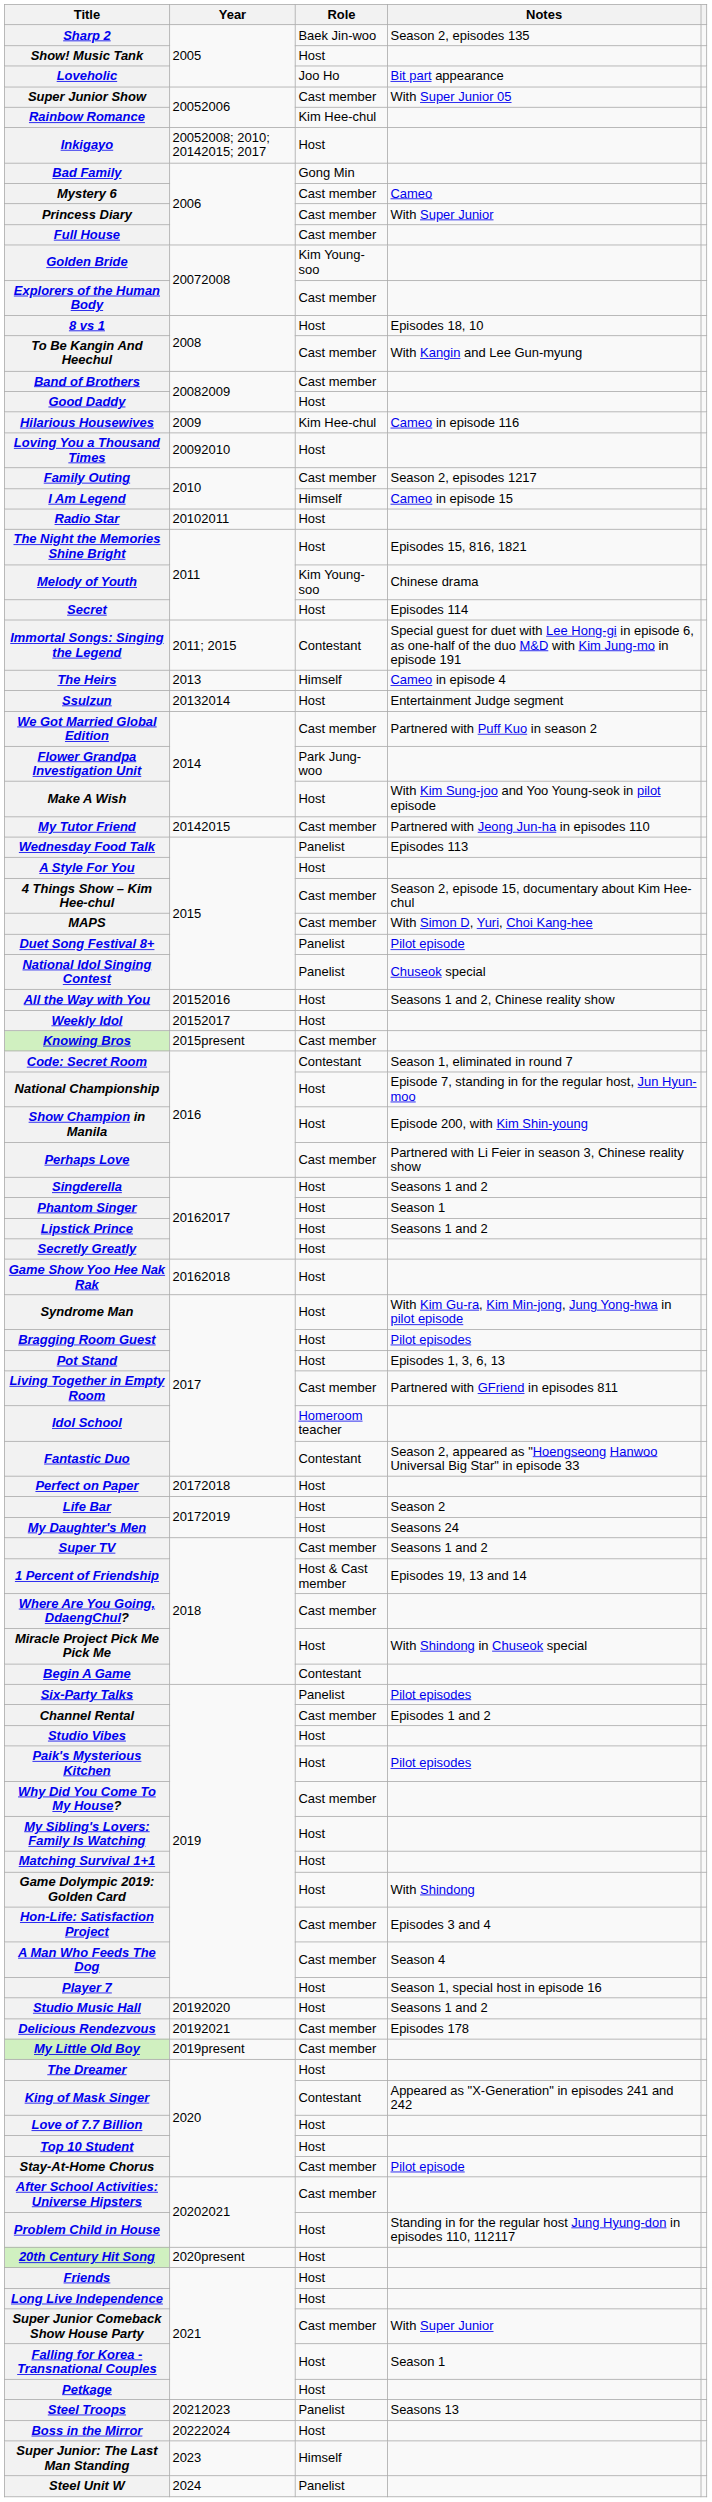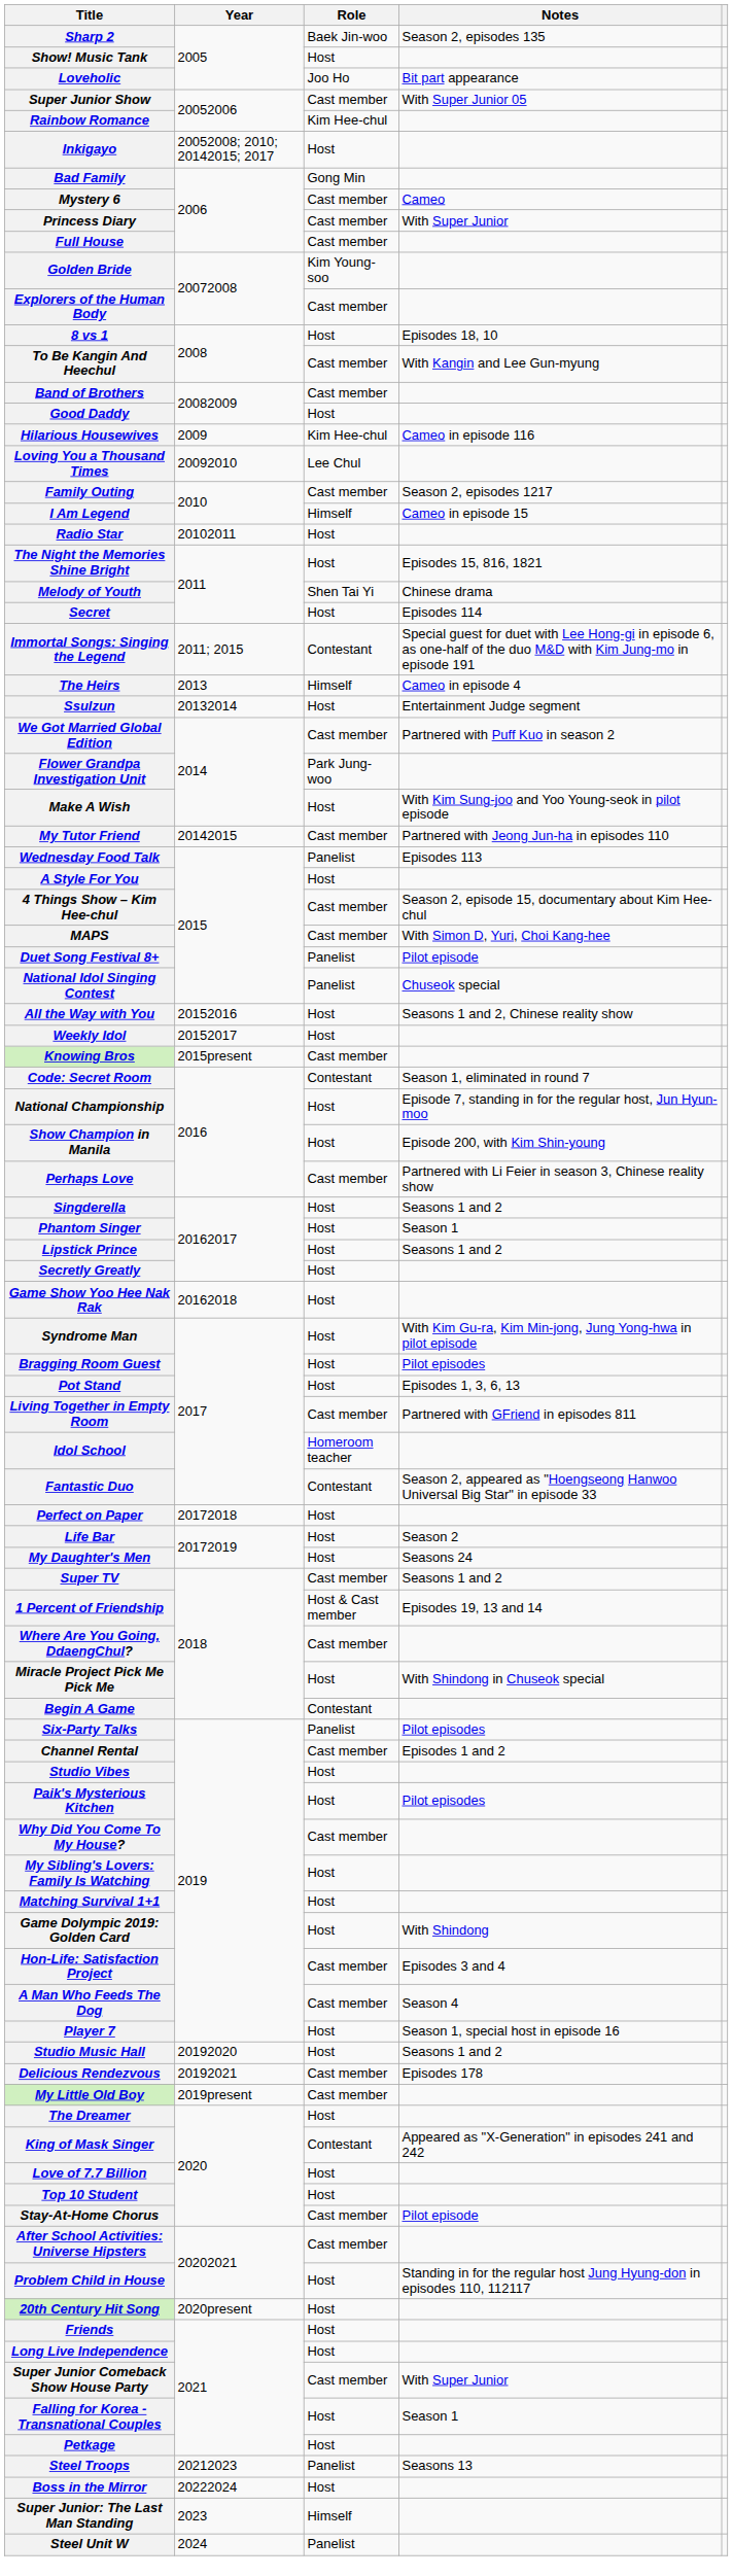Loving You a Thousand Times | Role: Host -> Lee Chul
Melody of Youth | Role: Kim Young-soo -> Shen Tai Yi
